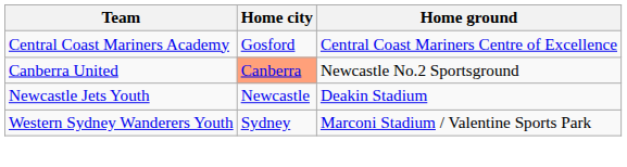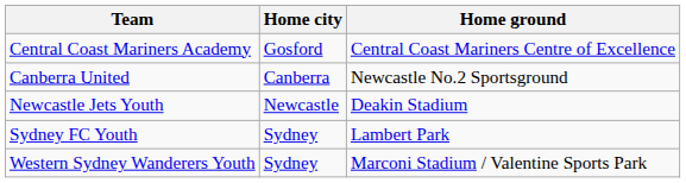Canberra United | Home city: lightsalmon background -> no background
+ row: Sydney FC Youth | Sydney | Lambert Park
